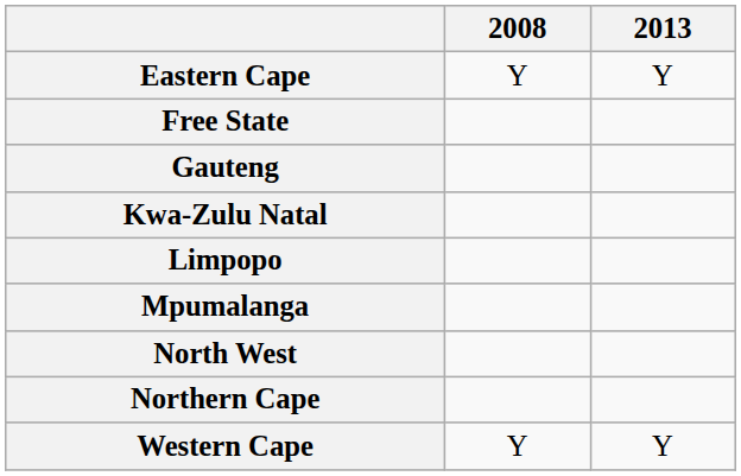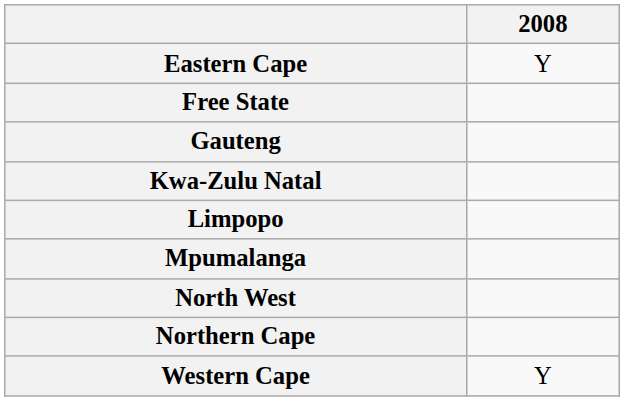- column: 2013 | Y | Y
